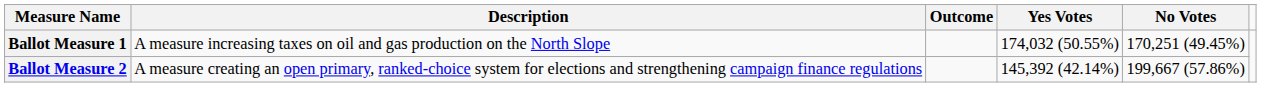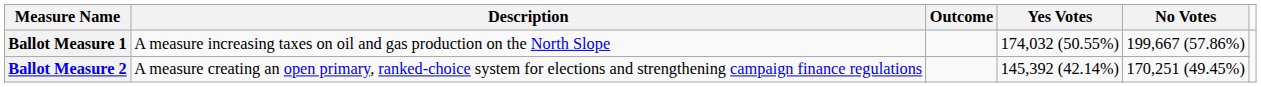Ballot Measure 1 | No Votes: 170,251 (49.45%) -> 199,667 (57.86%)
Ballot Measure 2 | No Votes: 199,667 (57.86%) -> 170,251 (49.45%)
